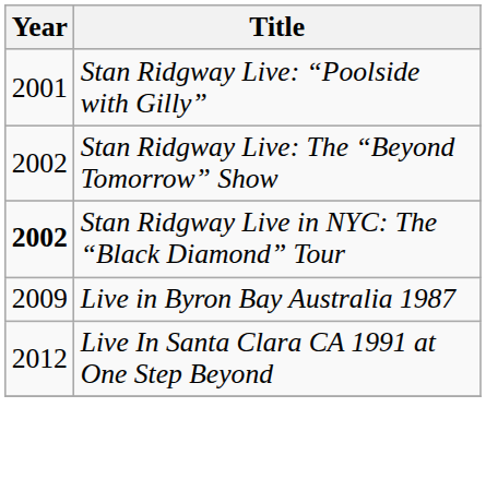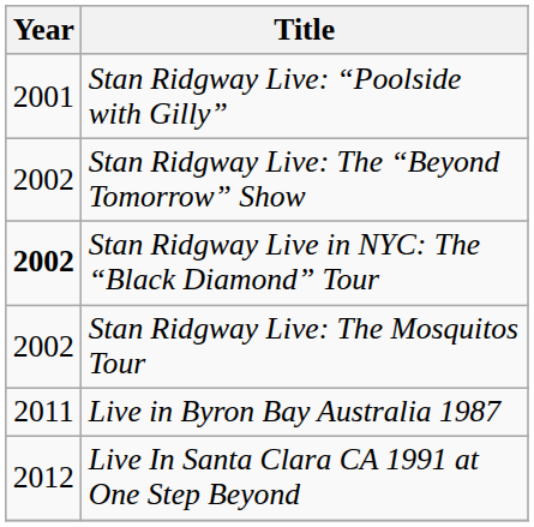+ row: 2002 | Stan Ridgway Live: The Mosquitos Tour
Live in Byron Bay Australia 1987 | Year: 2009 -> 2011
